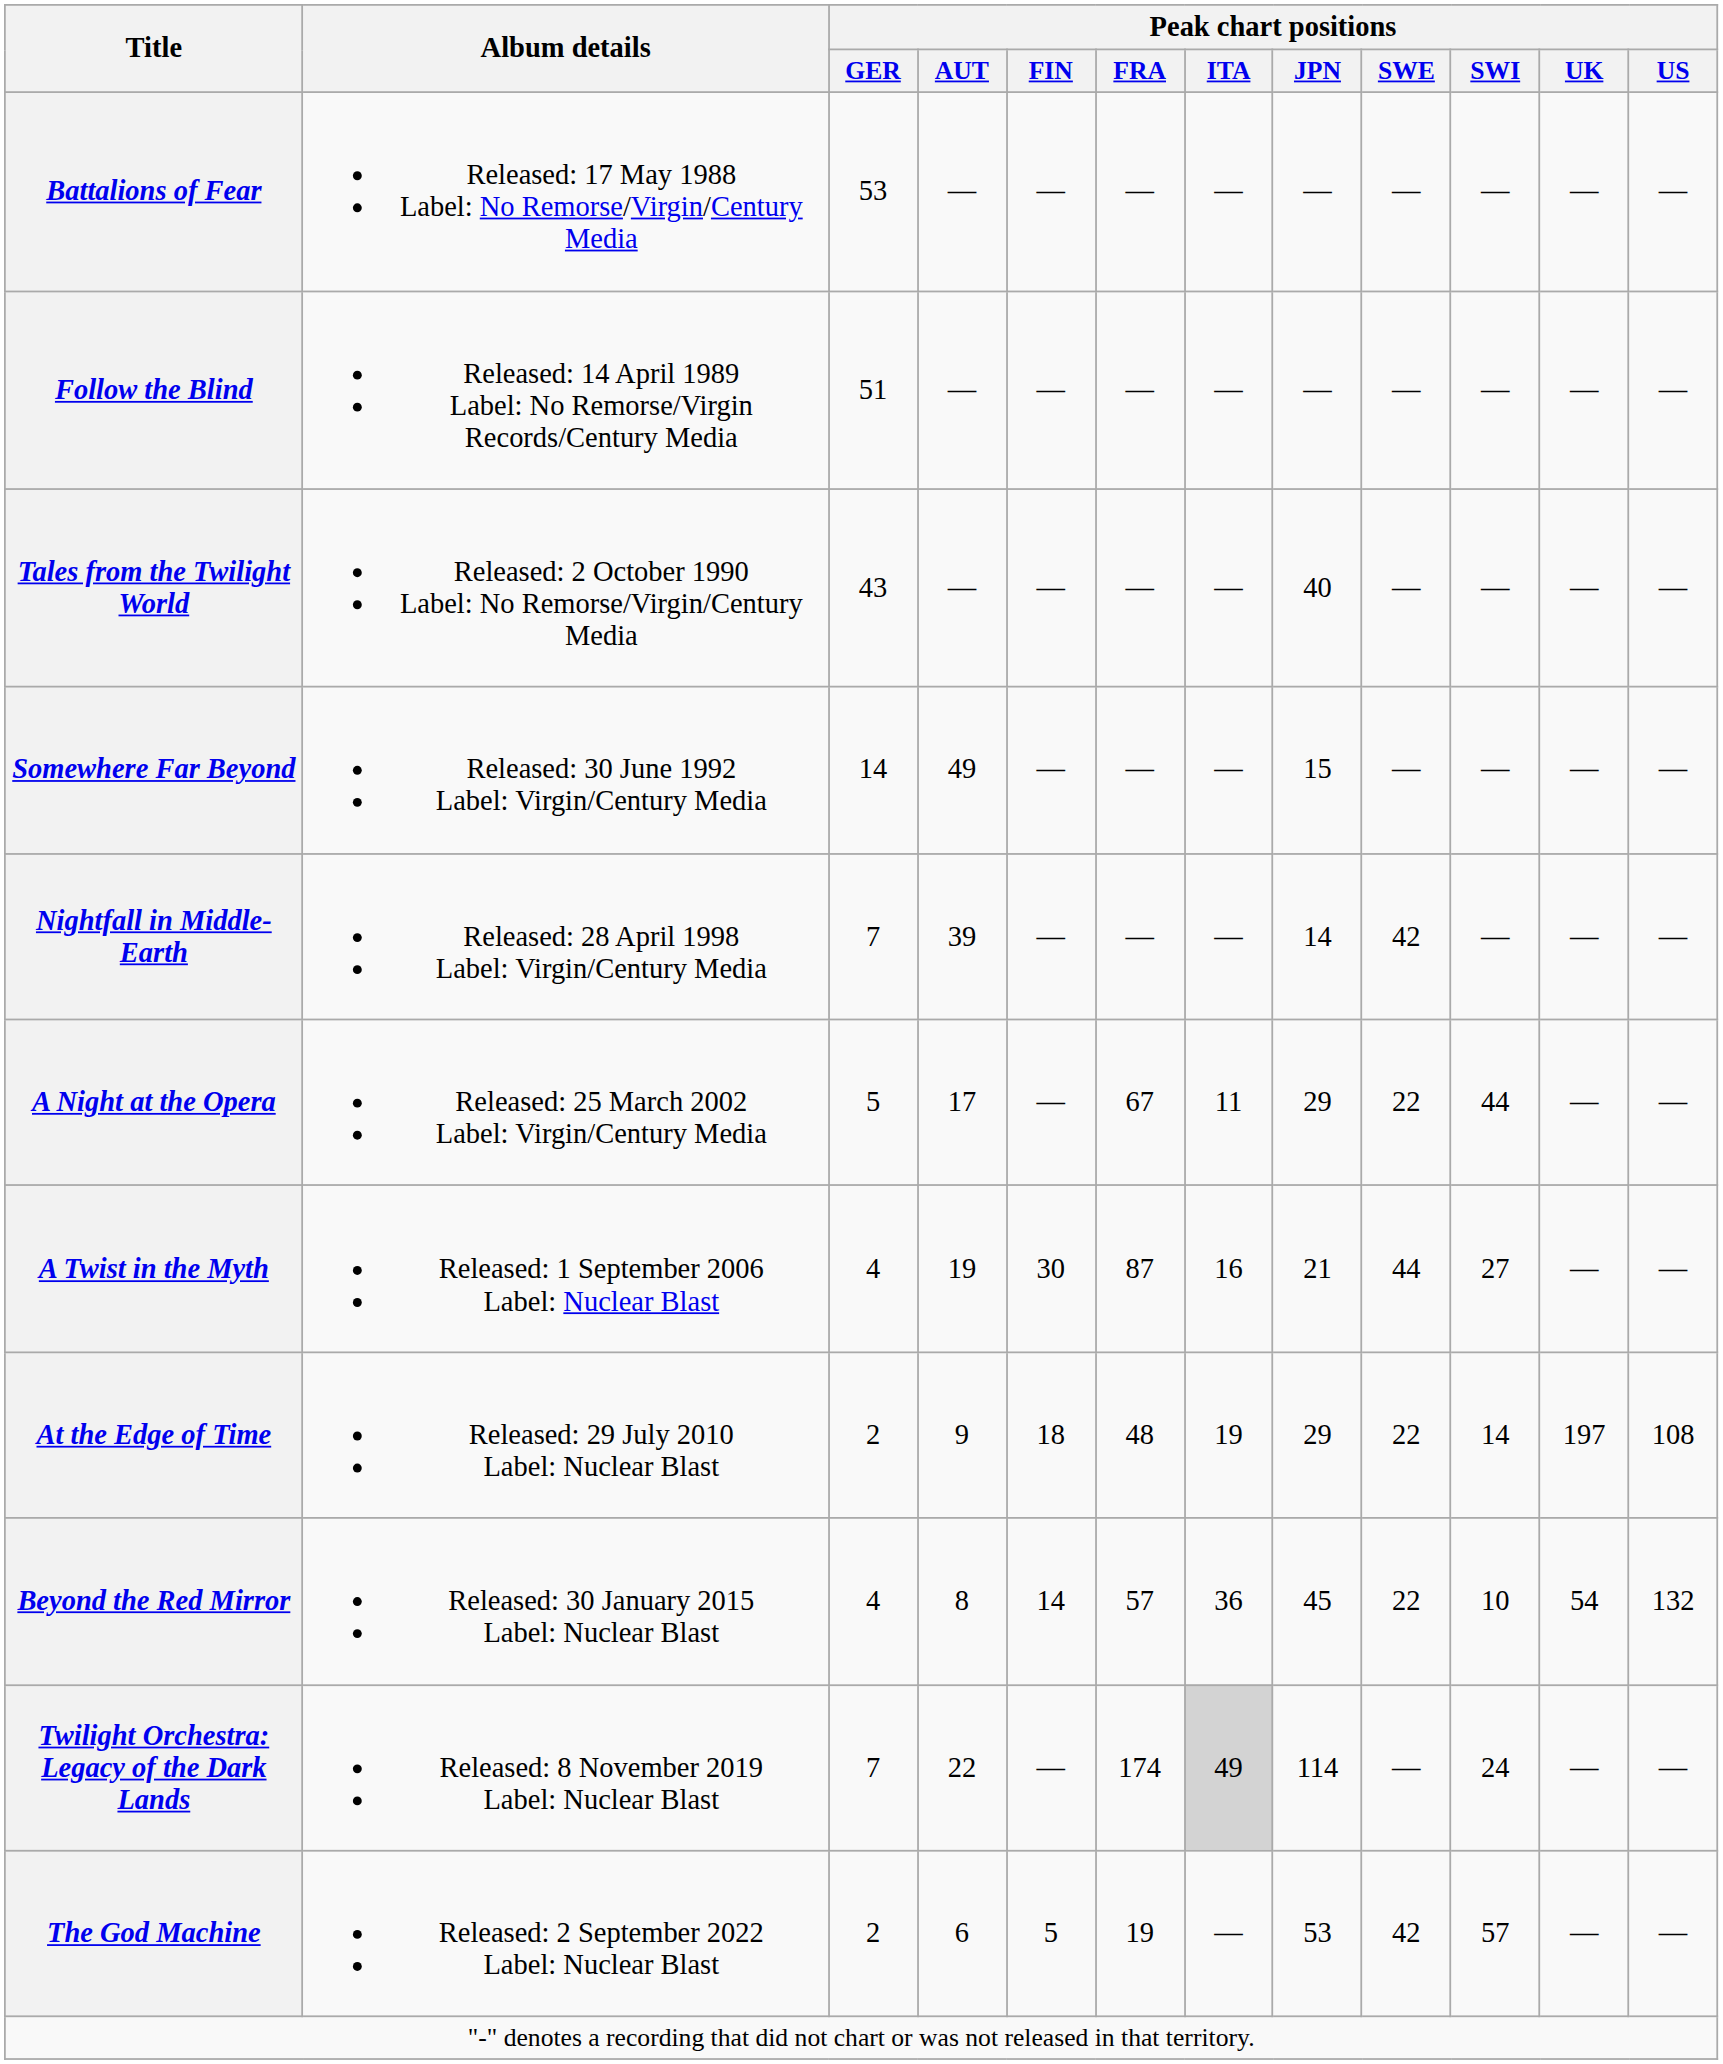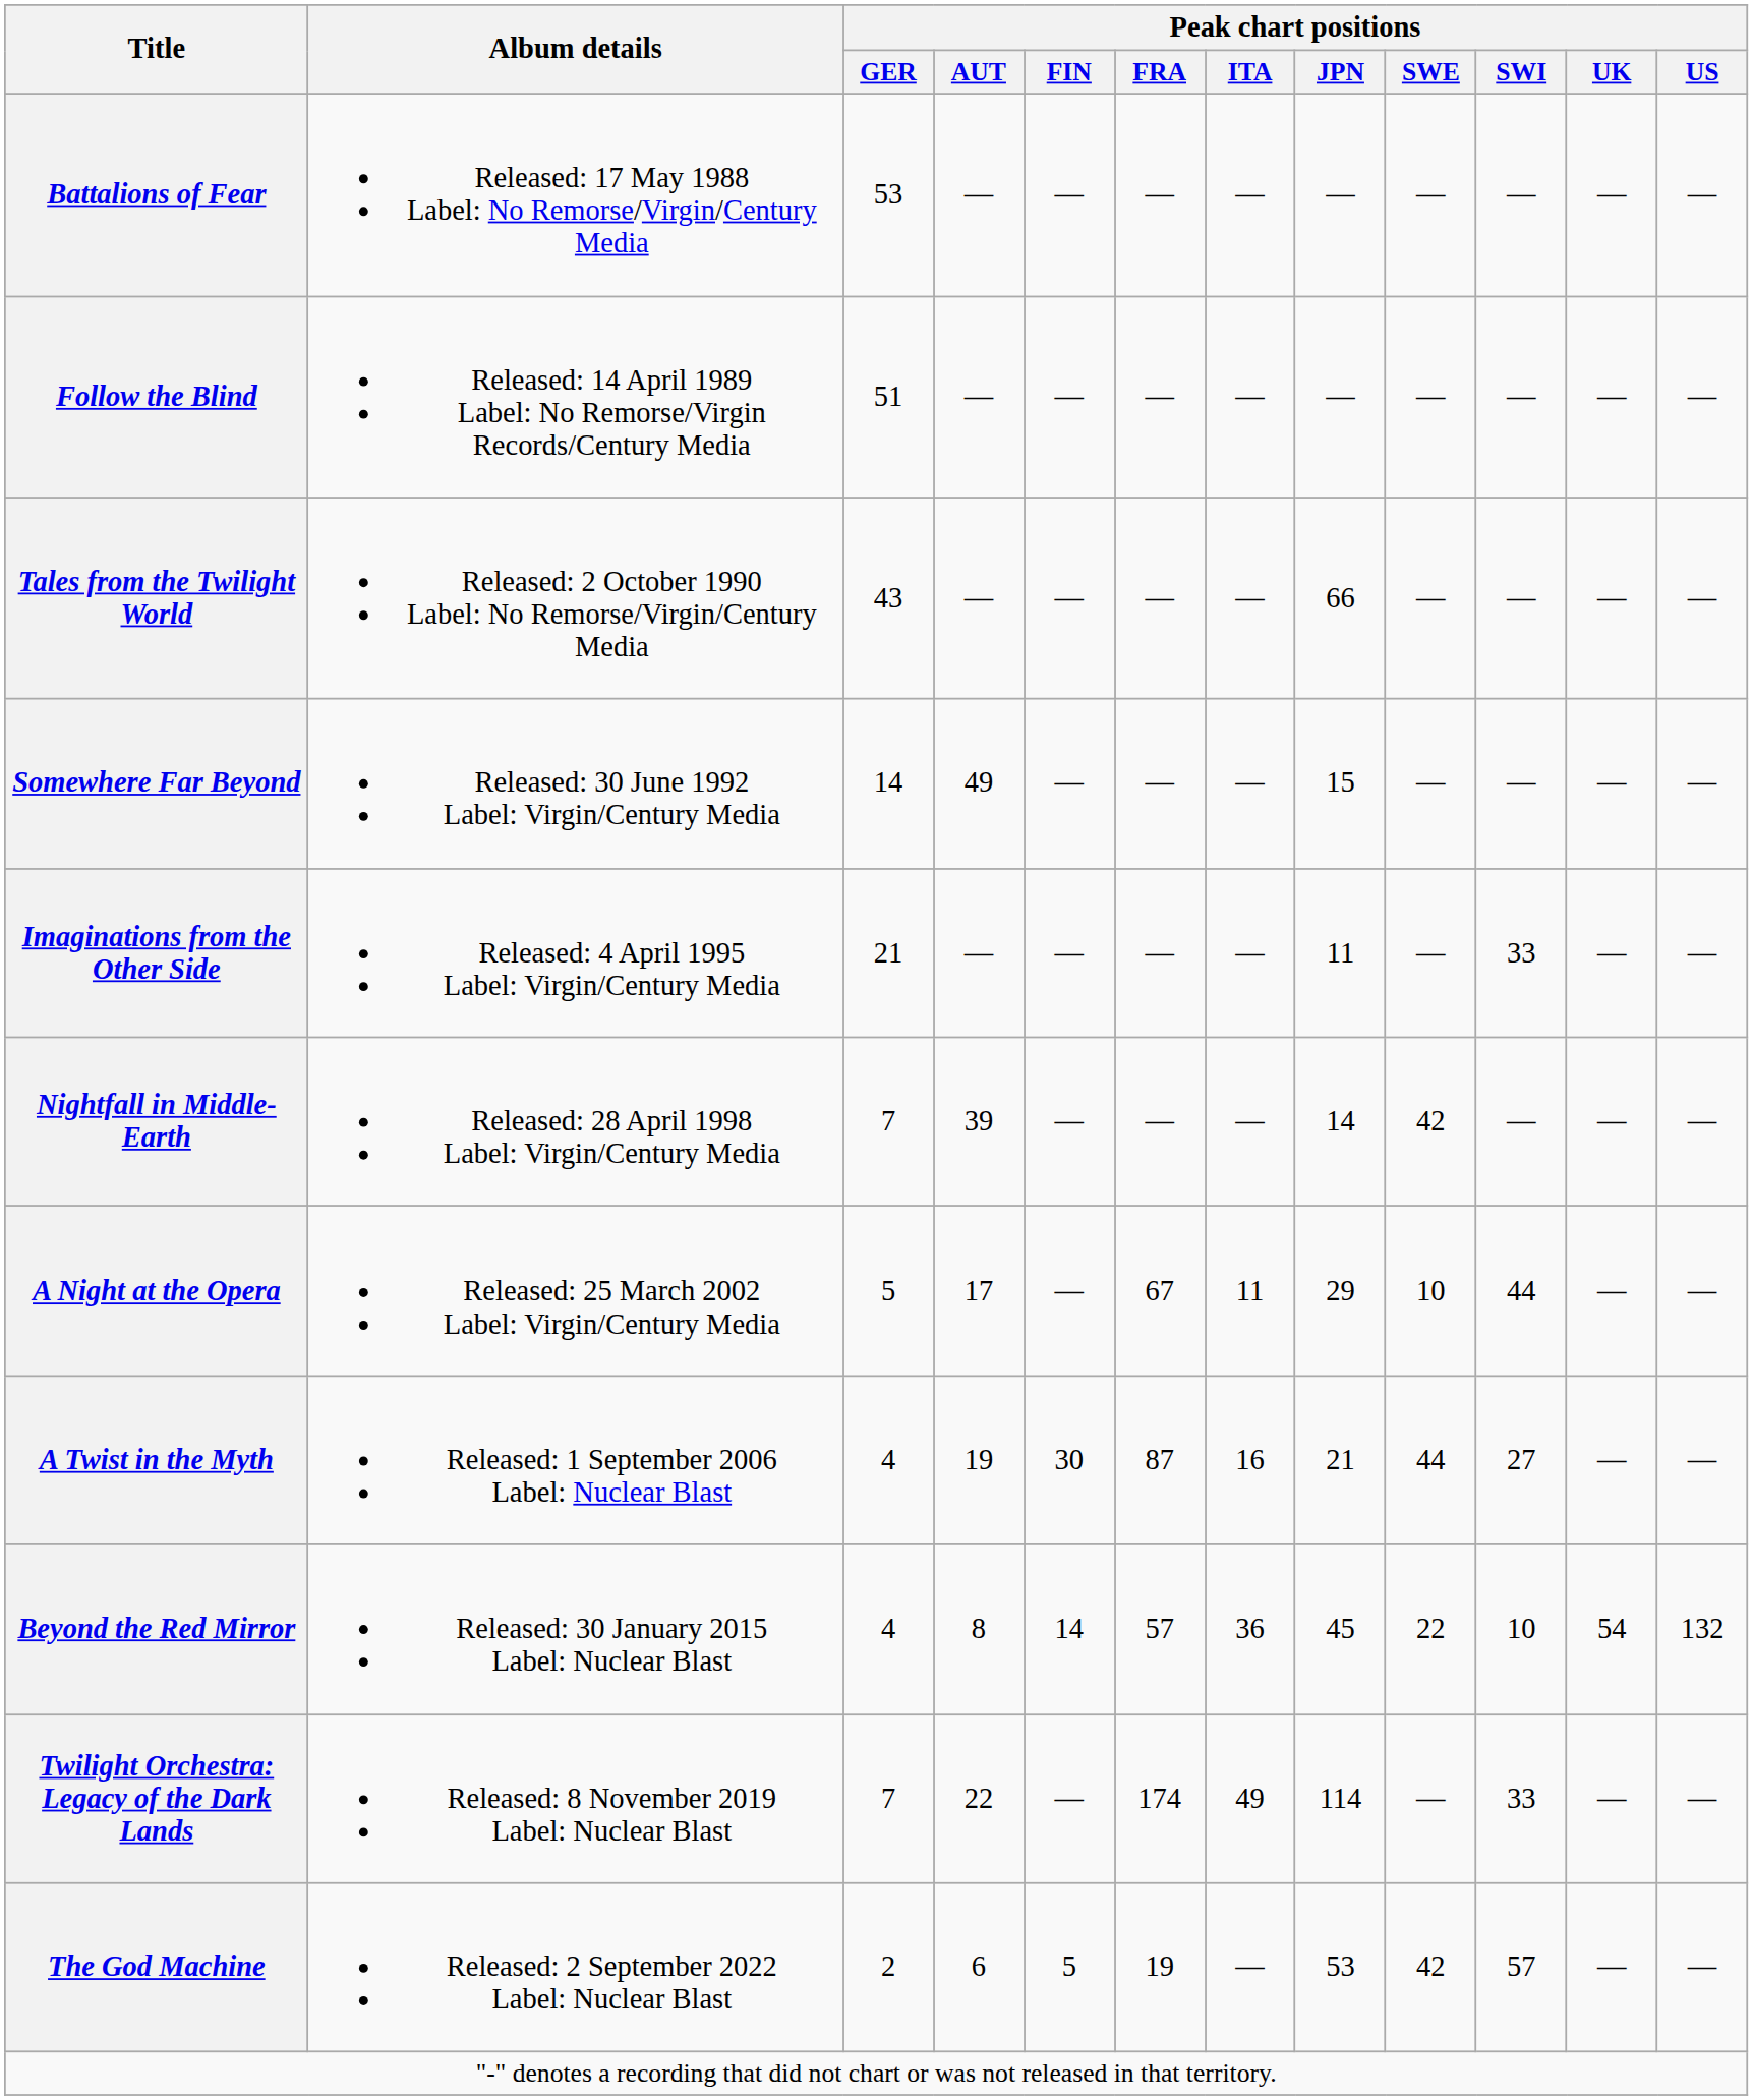Tales from the Twilight World | Peak chart positions / JPN: 40 -> 66
+ row: Imaginations from the Other Side | Released: 4 April 1995 Label: Virgin/Century Media | 21 | — | — | — | — | 11 | — | 33 | — | —
A Night at the Opera | Peak chart positions / SWE: 22 -> 10
- row: At the Edge of Time | Released: 29 July 2010 Label: Nuclear Blast | 2 | 9 | 18 | 48 | 19 | 29 | 22 | 14 | 197 | 108
Twilight Orchestra: Legacy of the Dark Lands | Peak chart positions / ITA: lightgrey background -> no background
Twilight Orchestra: Legacy of the Dark Lands | Peak chart positions / SWI: 24 -> 33
